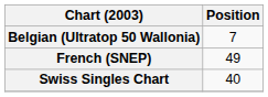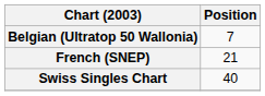French (SNEP) | Position: 49 -> 21
